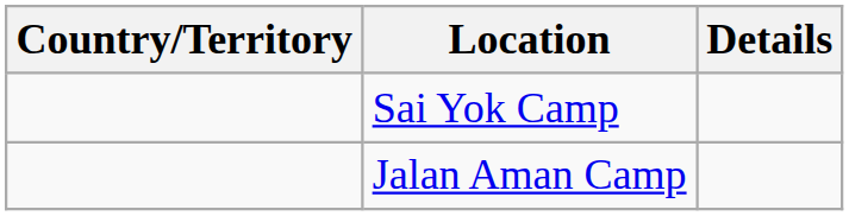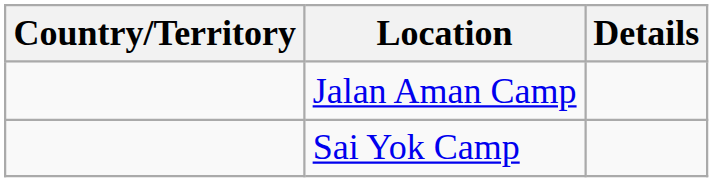rows swapped: Jalan Aman Camp <-> Sai Yok Camp
